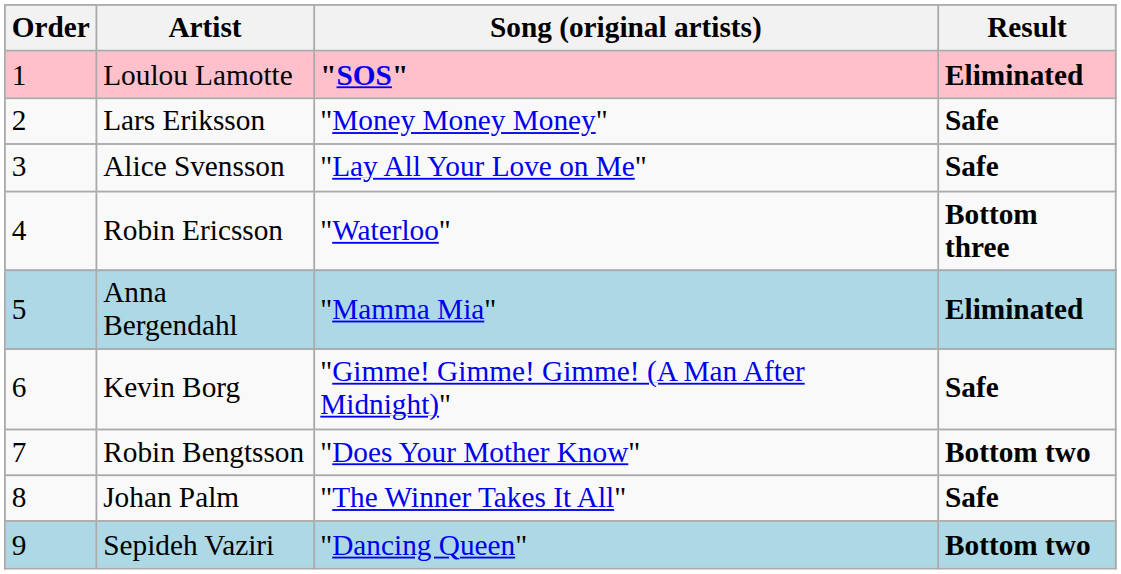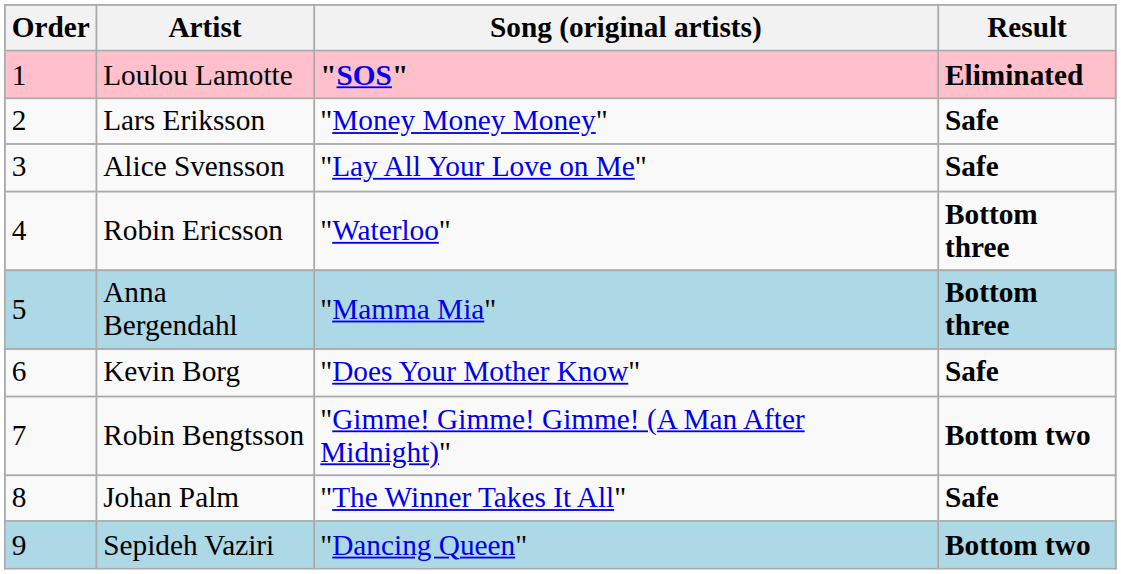Anna Bergendahl | Result: Eliminated -> Bottom three
Kevin Borg | Song (original artists): "Gimme! Gimme! Gimme! (A Man After Midnight)" -> "Does Your Mother Know"
Robin Bengtsson | Song (original artists): "Does Your Mother Know" -> "Gimme! Gimme! Gimme! (A Man After Midnight)"
